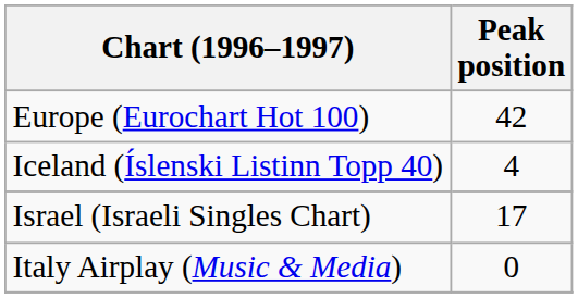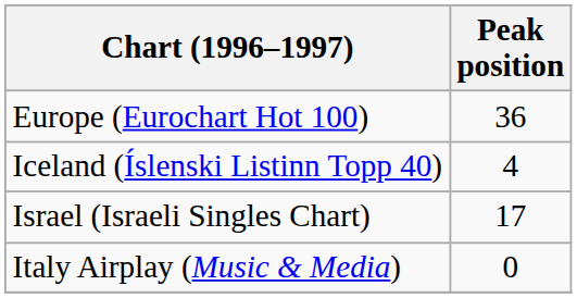Europe (Eurochart Hot 100) | Peak position: 42 -> 36
